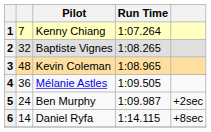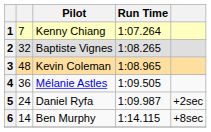5 | Pilot: Ben Murphy -> Daniel Ryfa
6 | Pilot: Daniel Ryfa -> Ben Murphy
